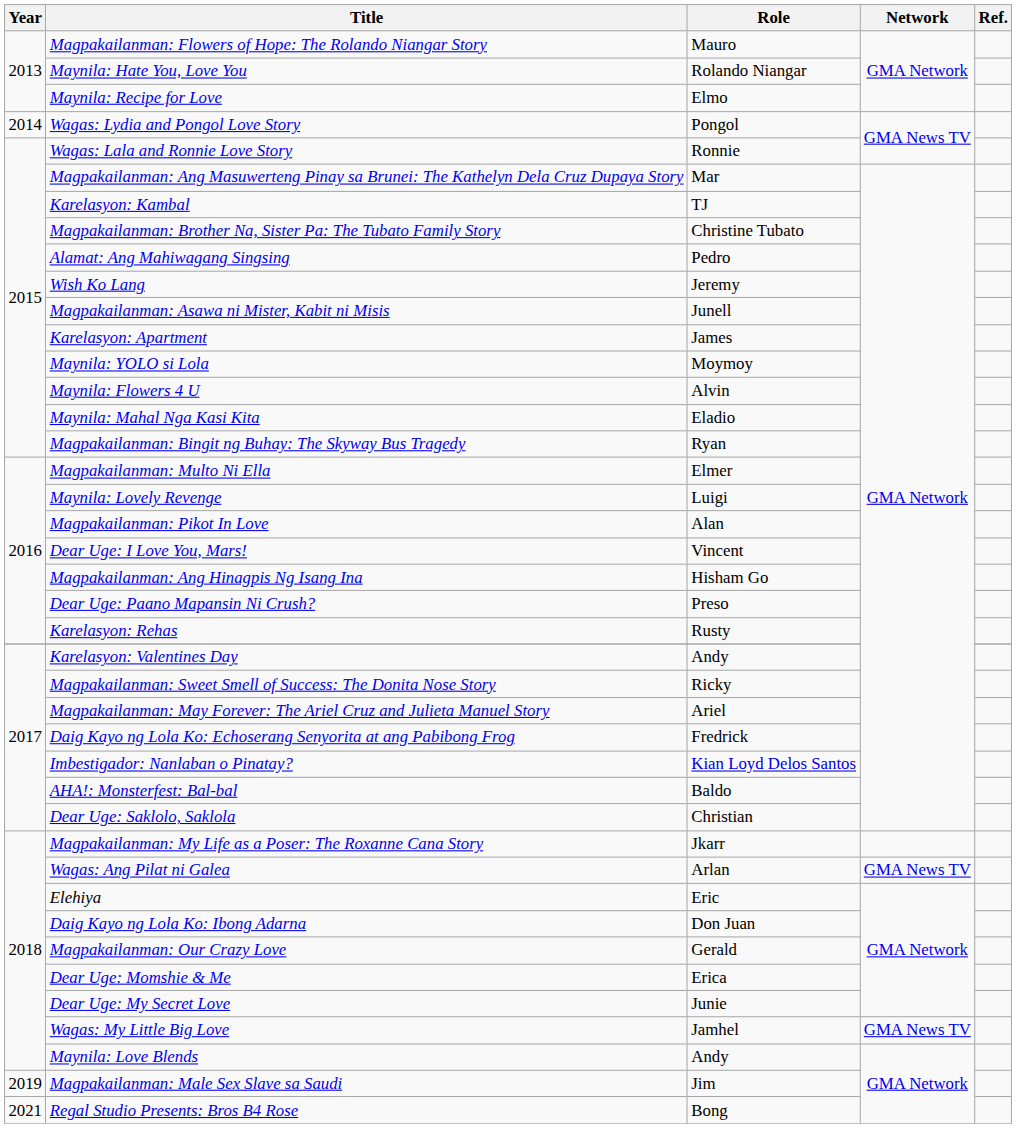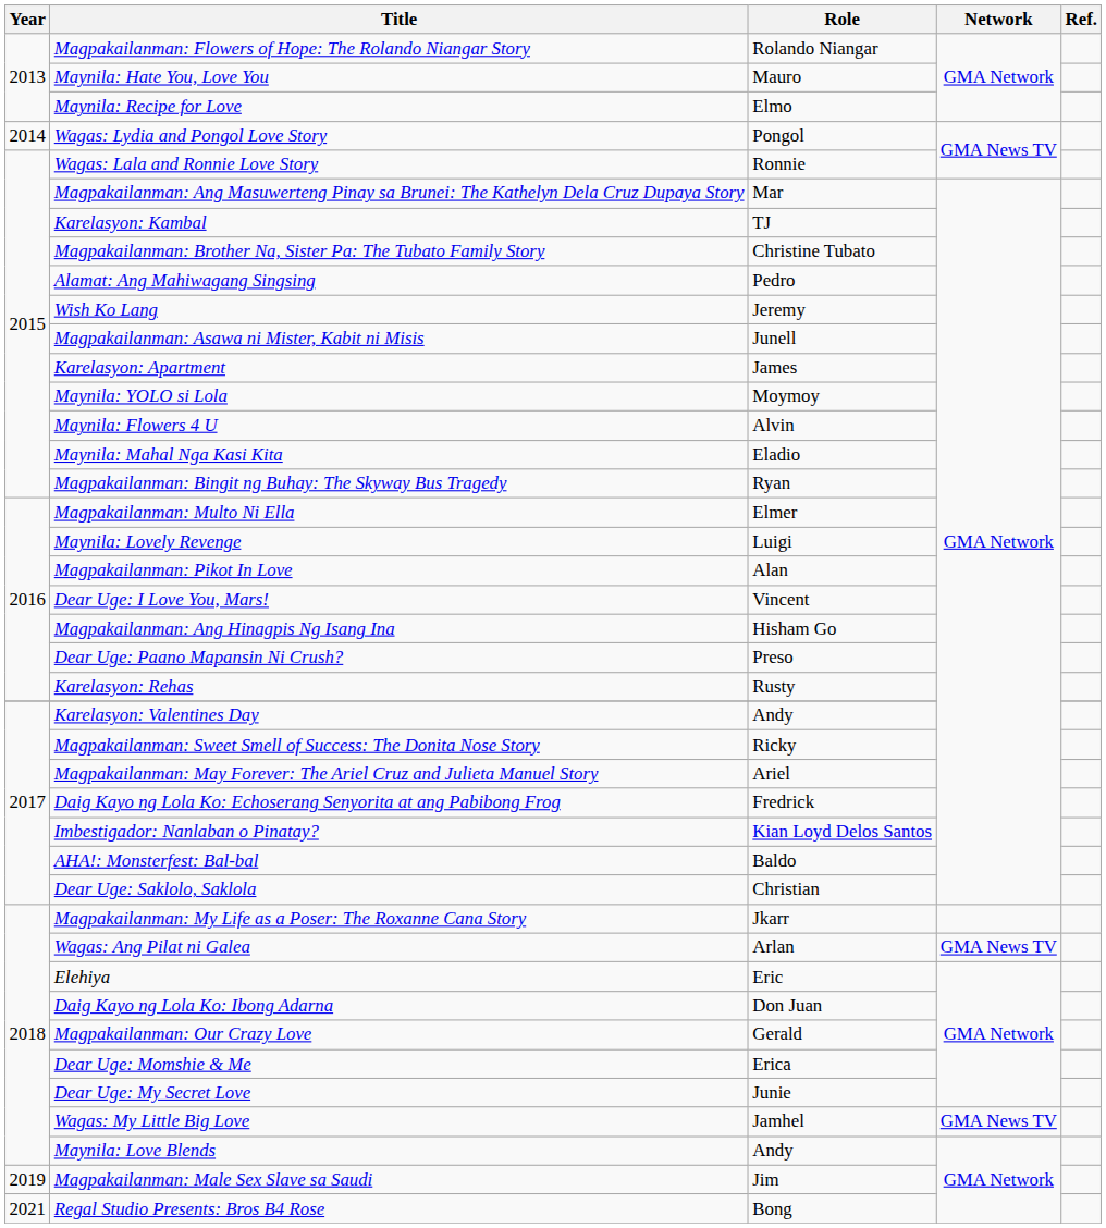Magpakailanman: Flowers of Hope: The Rolando Niangar Story | Role: Mauro -> Rolando Niangar
Maynila: Hate You, Love You | Role: Rolando Niangar -> Mauro
